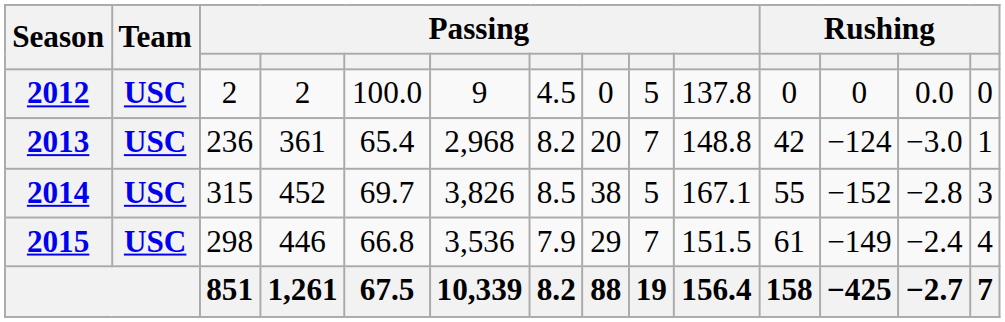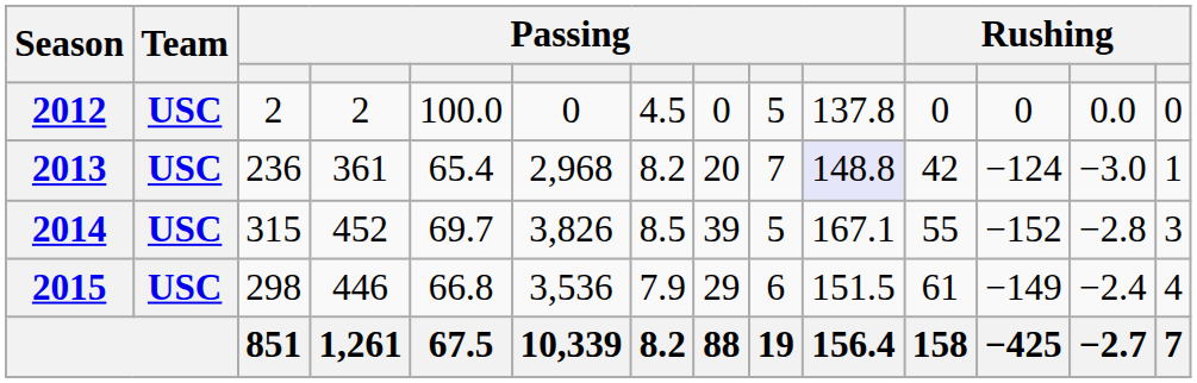2012 | column 6: 9 -> 0
2013 | column 10: no background -> lavender background
2014 | column 8: 38 -> 39
2015 | column 9: 7 -> 6
